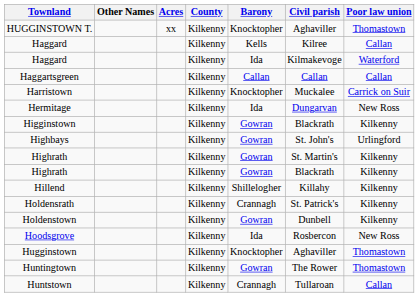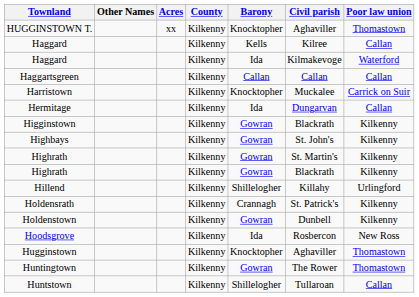Hermitage | Poor law union: New Ross -> Callan
Highbays | Poor law union: Urlingford -> Kilkenny
Hillend | Poor law union: Kilkenny -> Urlingford
Huntstown | Barony: Crannagh -> Shillelogher
